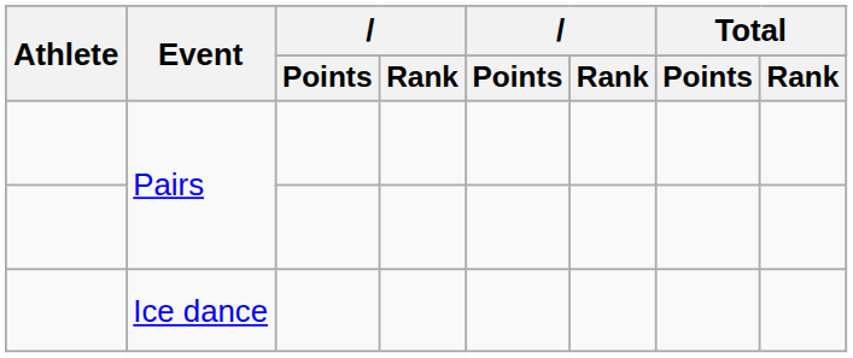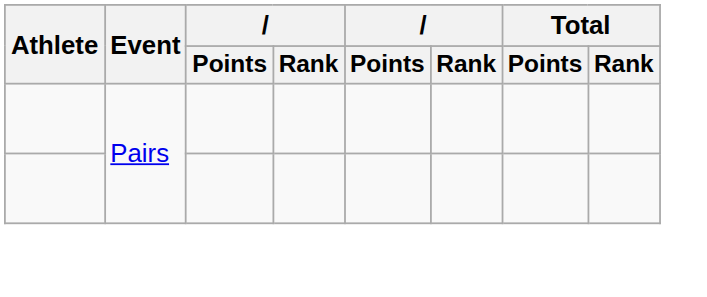- row: Ice dance
